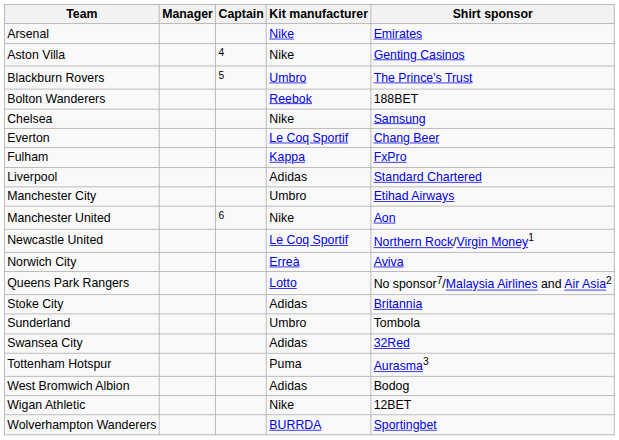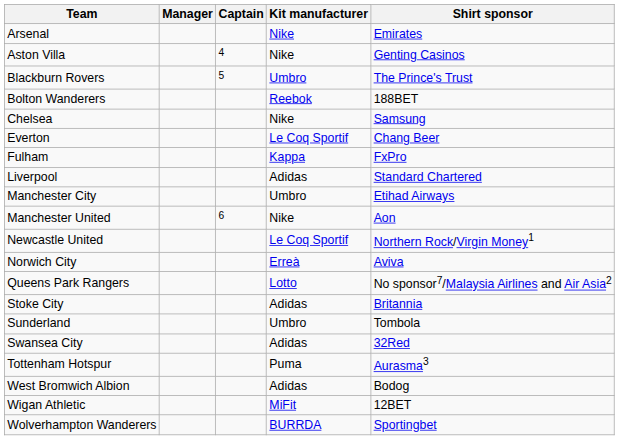Wigan Athletic | Kit manufacturer: Nike -> MiFit
